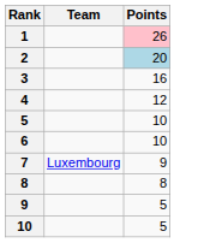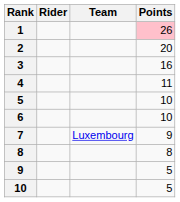+ column: Rider
2 | Points: lightblue background -> no background
4 | Points: 12 -> 11
